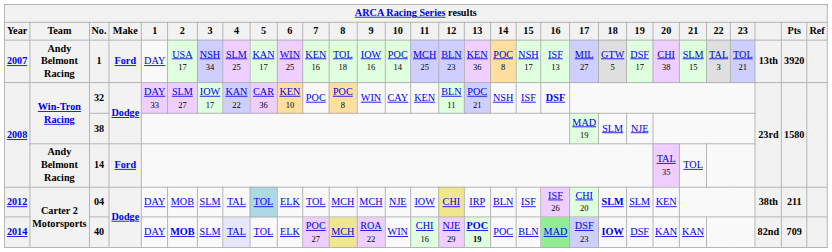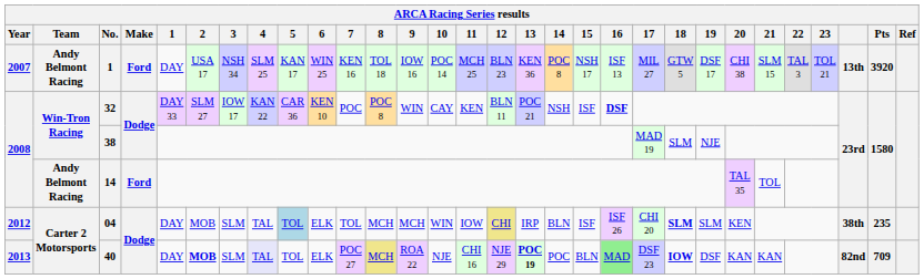04 | 10: NJE -> WIN
04 | Pts: 211 -> 235
40 | Year: 2014 -> 2013
40 | 10: WIN -> NJE
